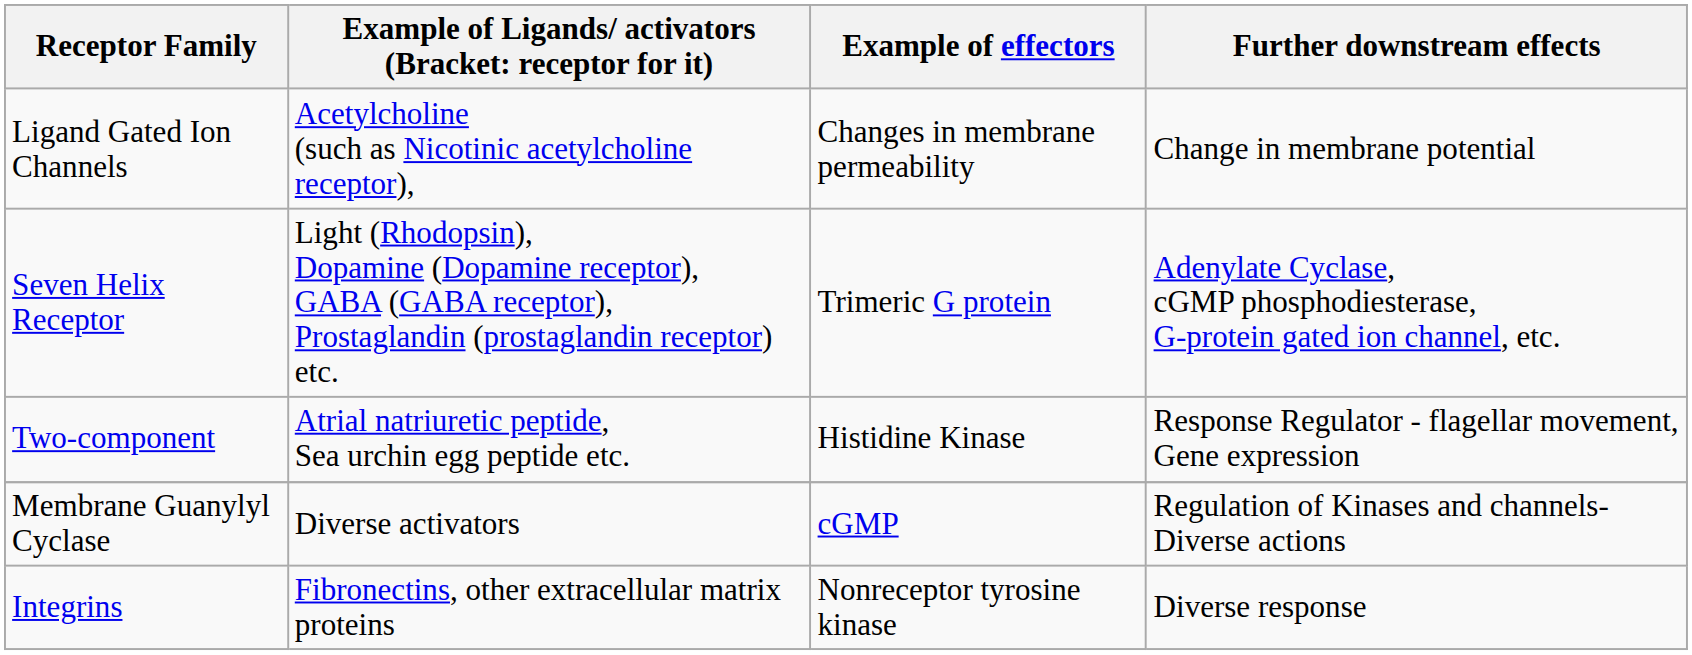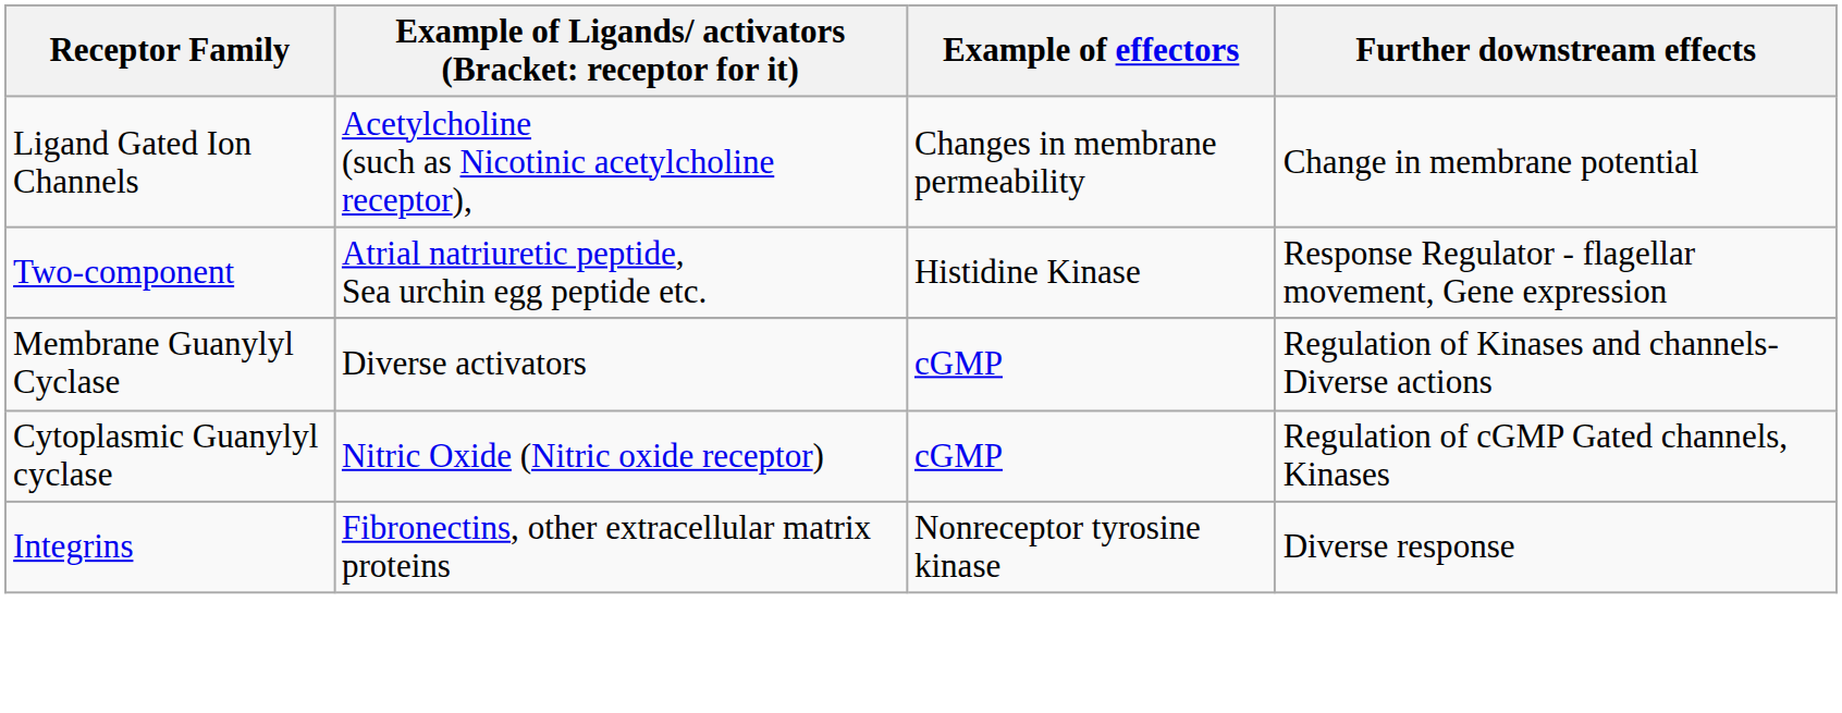- row: Seven Helix Receptor | Light (Rhodopsin), Dopamine (Dopamine receptor), GABA (GABA receptor), Prostaglandin (prostaglandin receptor) etc. | Trimeric G protein | Adenylate Cyclase, cGMP phosphodiesterase, G-protein gated ion channel, etc.
+ row: Cytoplasmic Guanylyl cyclase | Nitric Oxide (Nitric oxide receptor) | cGMP | Regulation of cGMP Gated channels, Kinases
